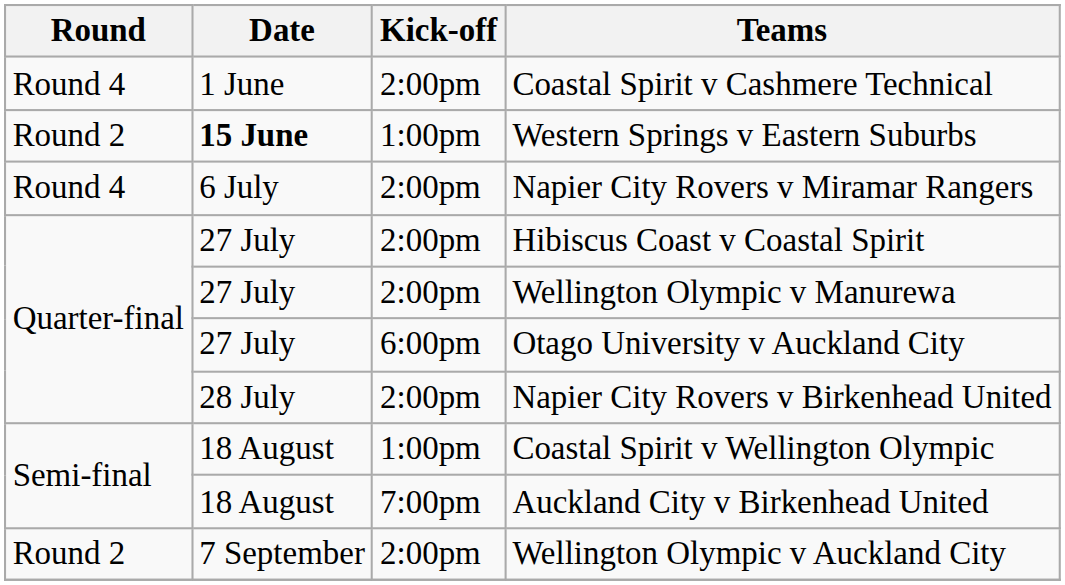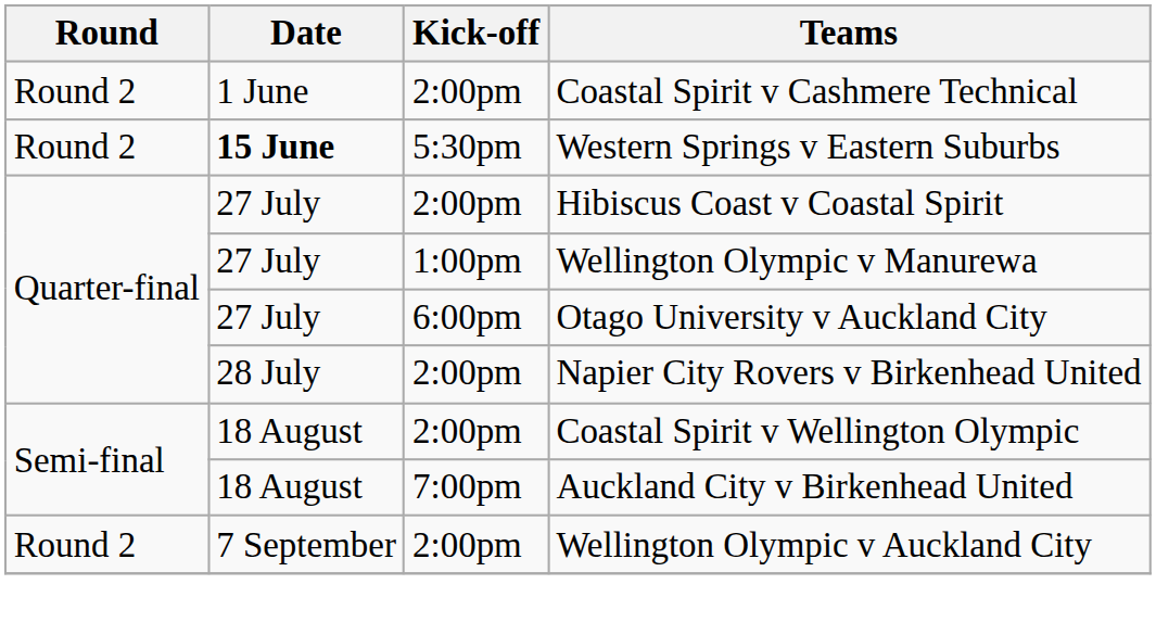Coastal Spirit v Cashmere Technical | Round: Round 4 -> Round 2
Western Springs v Eastern Suburbs | Kick-off: 1:00pm -> 5:30pm
- row: Round 4 | 6 July | 2:00pm | Napier City Rovers v Miramar Rangers
Wellington Olympic v Manurewa | Kick-off: 2:00pm -> 1:00pm
Coastal Spirit v Wellington Olympic | Kick-off: 1:00pm -> 2:00pm
